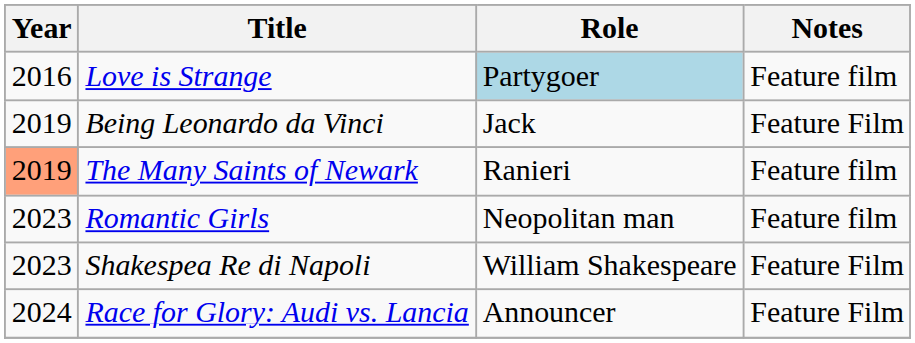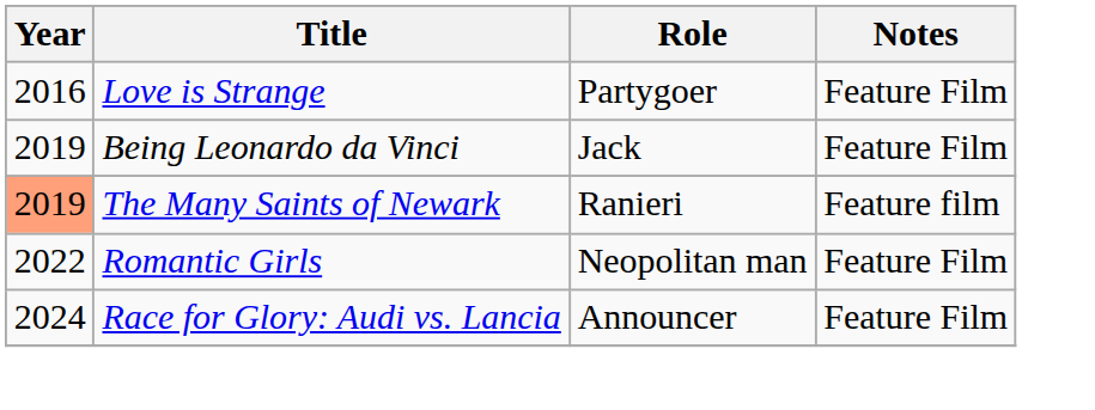Love is Strange | Role: lightblue background -> no background
Love is Strange | Notes: Feature film -> Feature Film
Romantic Girls | Year: 2023 -> 2022
Romantic Girls | Notes: Feature film -> Feature Film
- row: 2023 | Shakespea Re di Napoli | William Shakespeare | Feature Film
